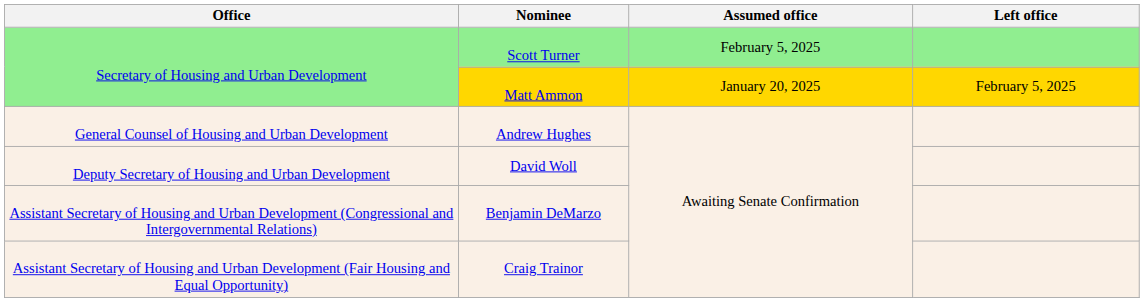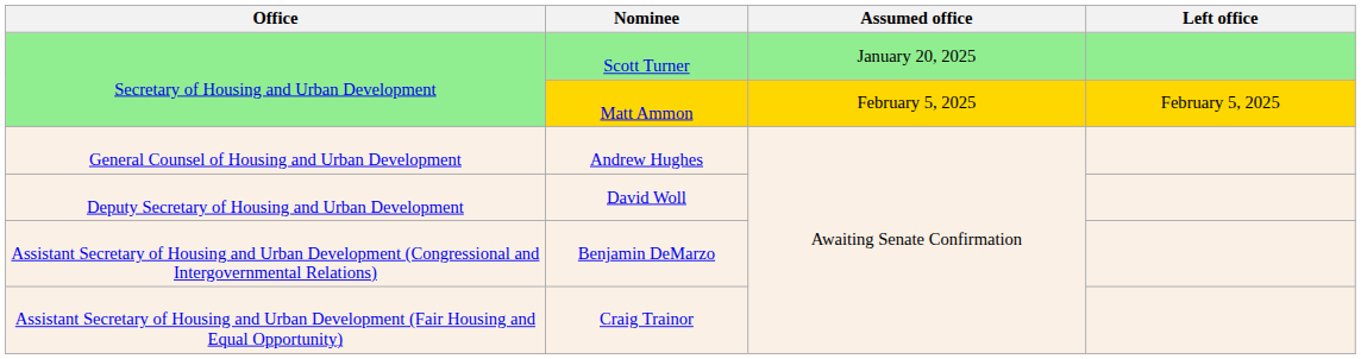Scott Turner | Assumed office: February 5, 2025 -> January 20, 2025
Matt Ammon | Assumed office: January 20, 2025 -> February 5, 2025
